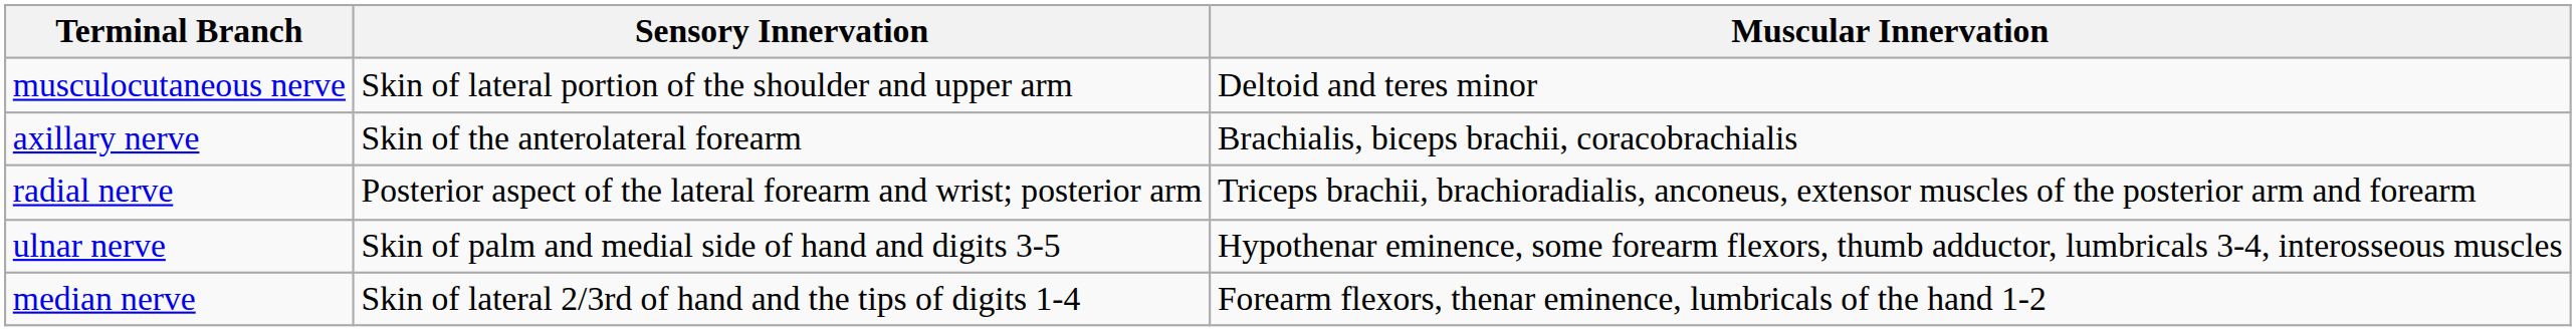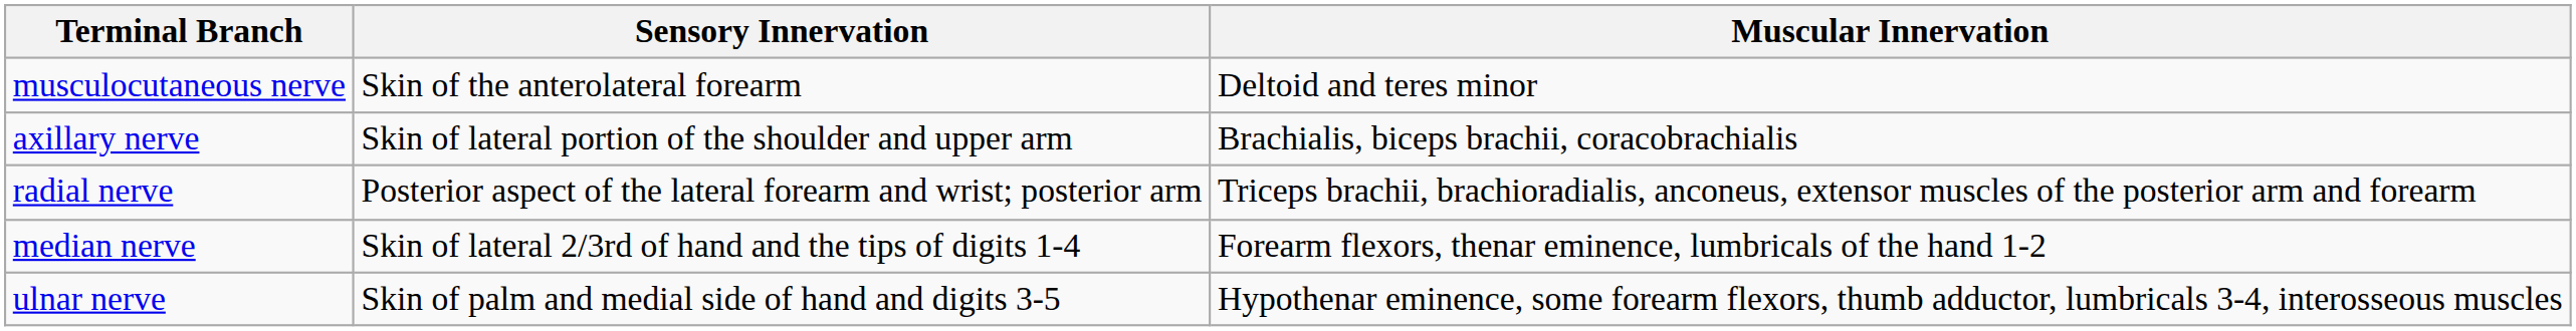musculocutaneous nerve | Sensory Innervation: Skin of lateral portion of the shoulder and upper arm -> Skin of the anterolateral forearm
axillary nerve | Sensory Innervation: Skin of the anterolateral forearm -> Skin of lateral portion of the shoulder and upper arm
rows swapped: median nerve <-> ulnar nerve
